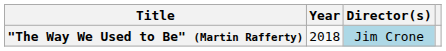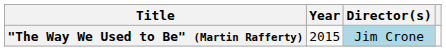"The Way We Used to Be" (Martin Rafferty) | Year: 2018 -> 2015
